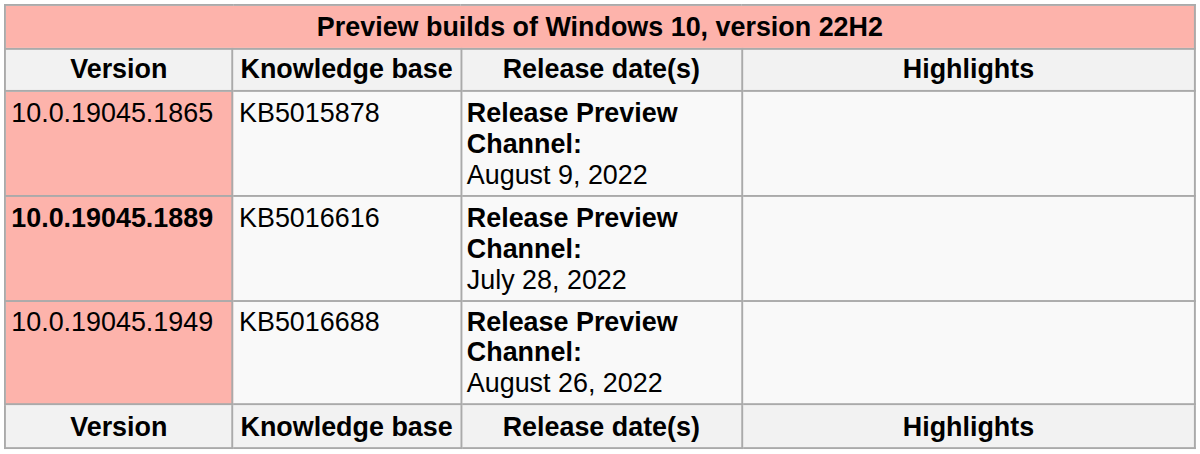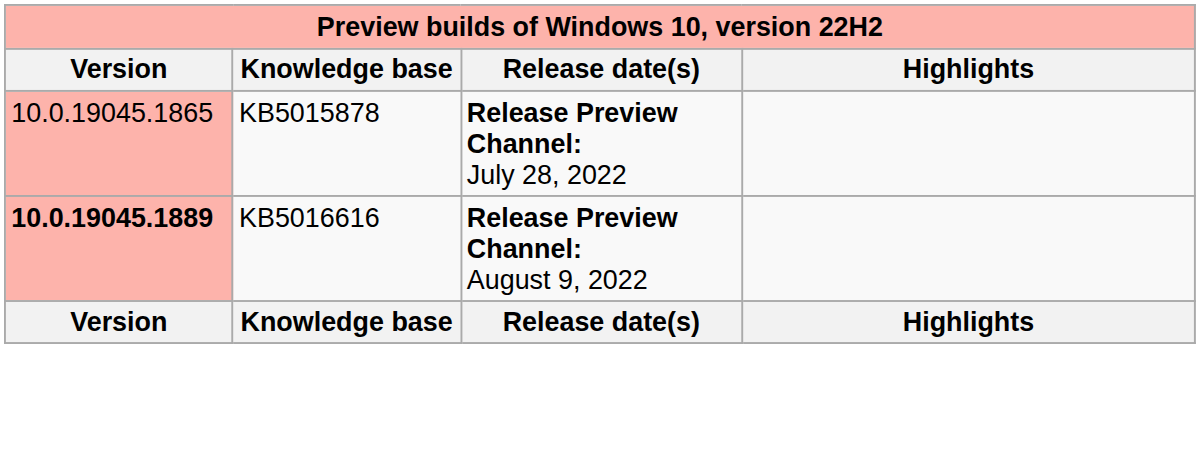KB5015878 | Release date(s): Release Preview Channel: August 9, 2022 -> Release Preview Channel: July 28, 2022
KB5016616 | Release date(s): Release Preview Channel: July 28, 2022 -> Release Preview Channel: August 9, 2022
- row: 10.0.19045.1949 | KB5016688 | Release Preview Channel: August 26, 2022
